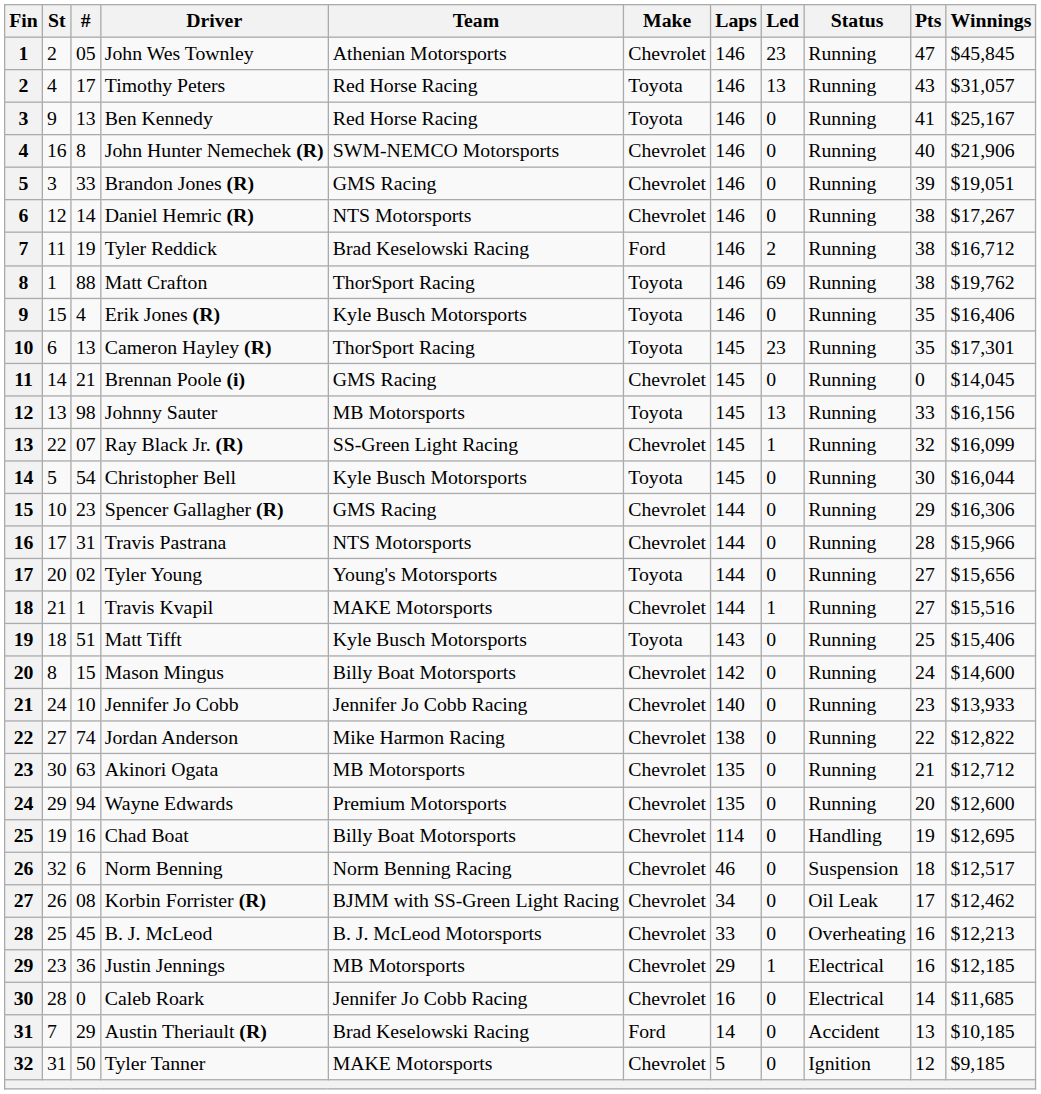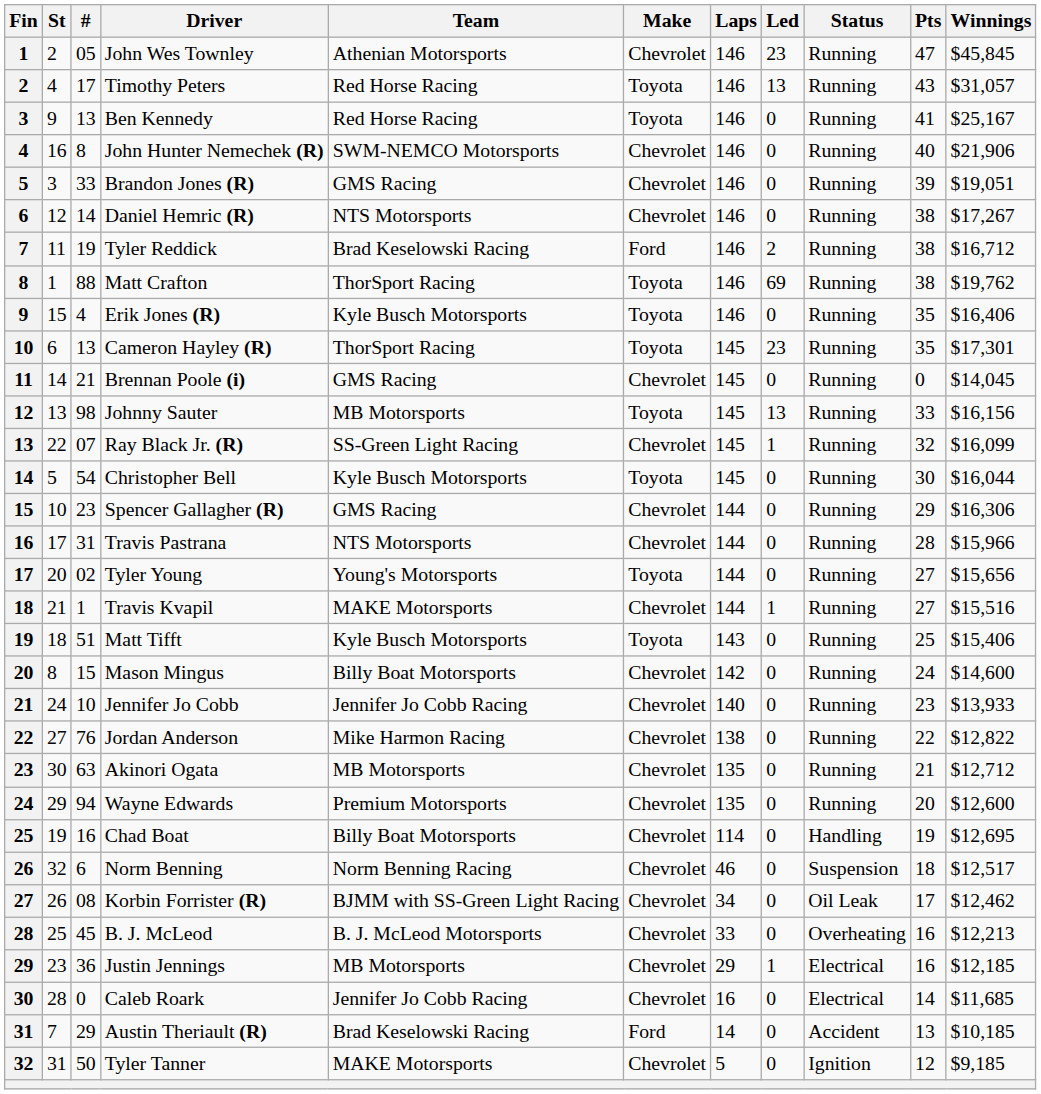Jordan Anderson | #: 74 -> 76
